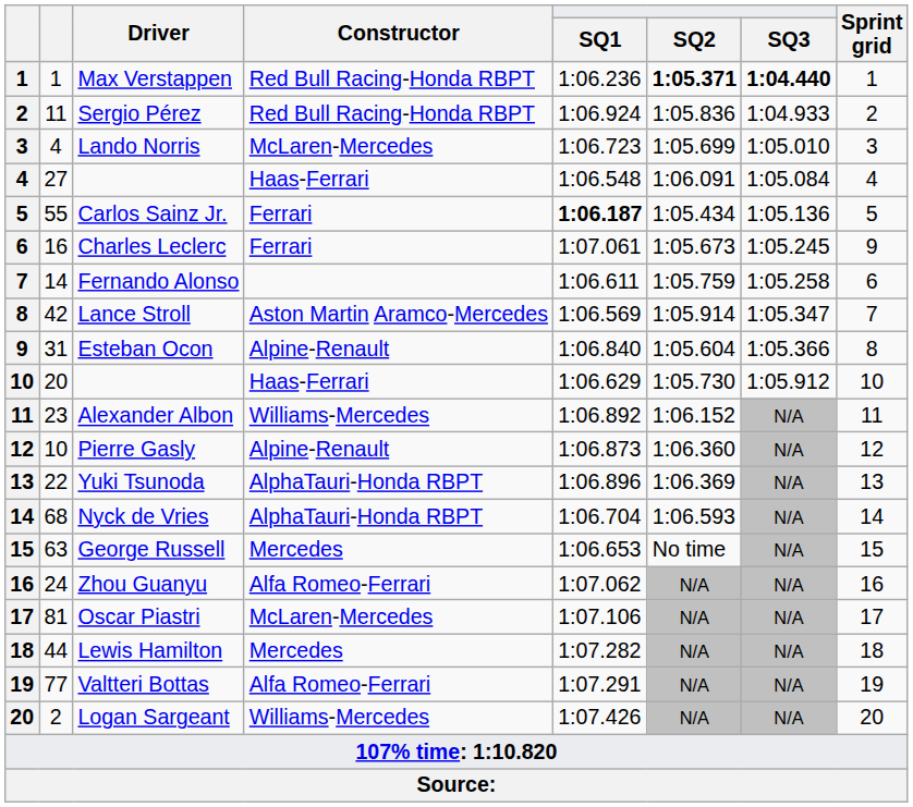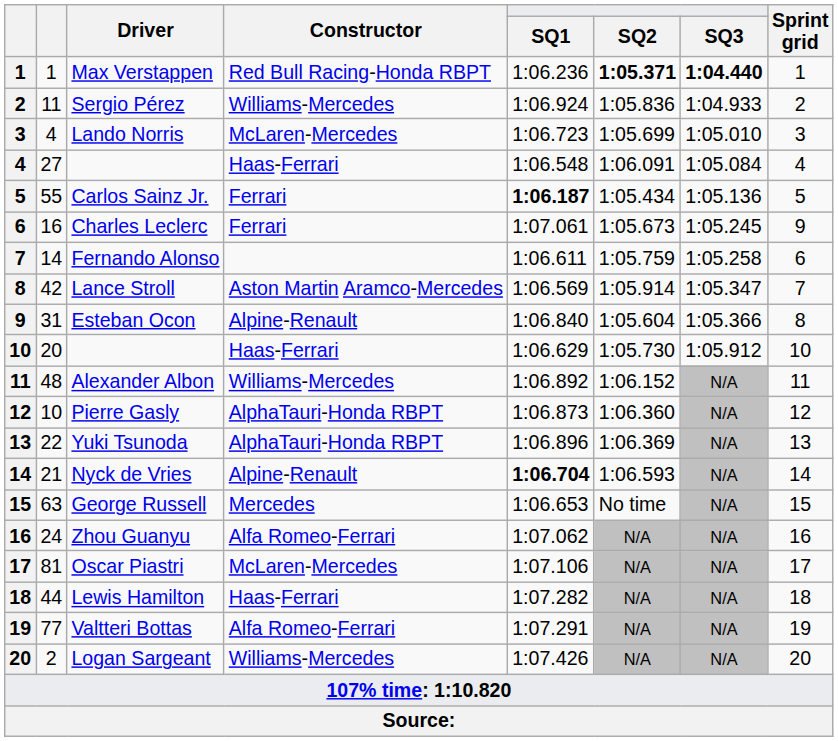Sergio Pérez | Constructor: Red Bull Racing-Honda RBPT -> Williams-Mercedes
Alexander Albon | column 2: 23 -> 48
Pierre Gasly | Constructor: Alpine-Renault -> AlphaTauri-Honda RBPT
Nyck de Vries | column 2: 68 -> 21
Nyck de Vries | Constructor: AlphaTauri-Honda RBPT -> Alpine-Renault
Nyck de Vries | SQ1: normal -> bold
Lewis Hamilton | Constructor: Mercedes -> Haas-Ferrari
